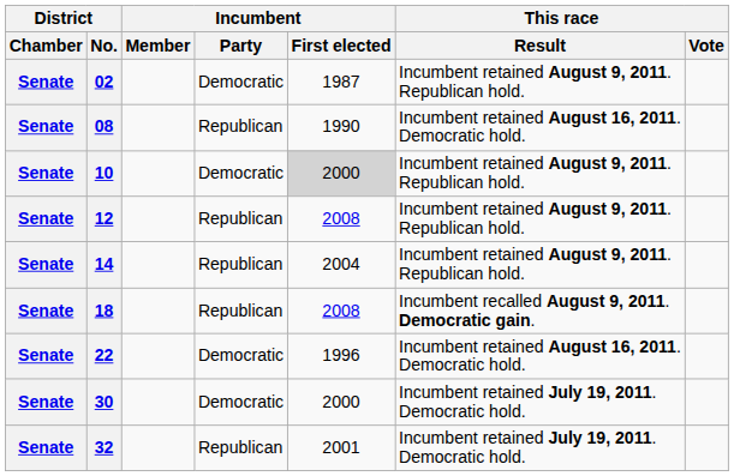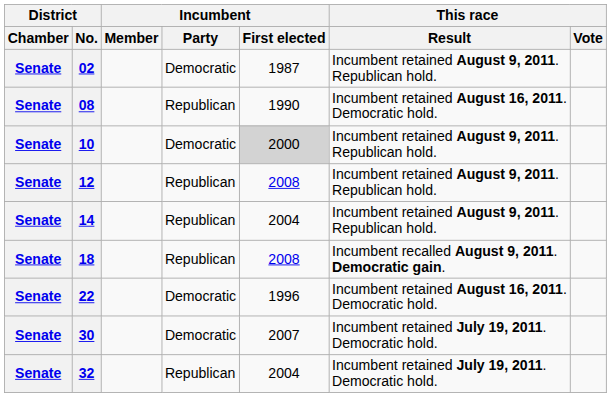30 | Incumbent / First elected: 2000 -> 2007
32 | Incumbent / First elected: 2001 -> 2004
